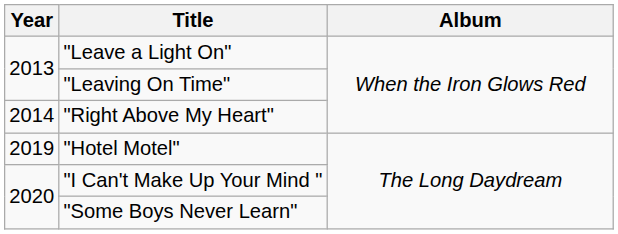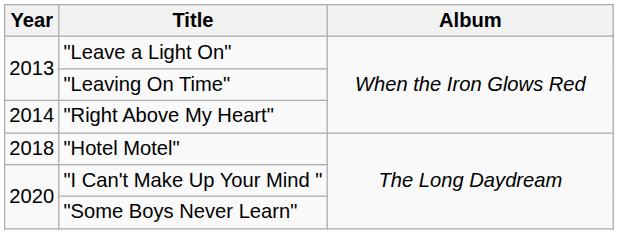"Hotel Motel" | Year: 2019 -> 2018
